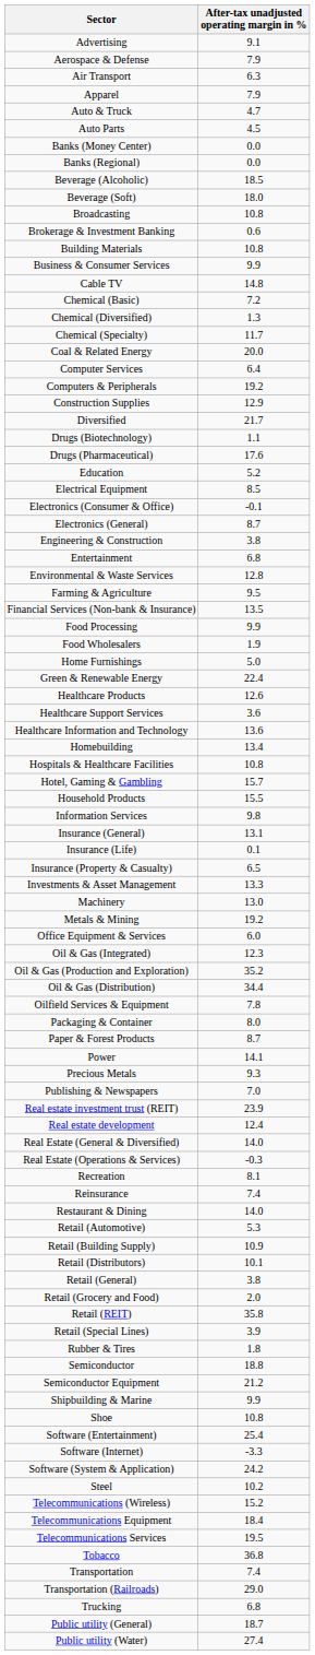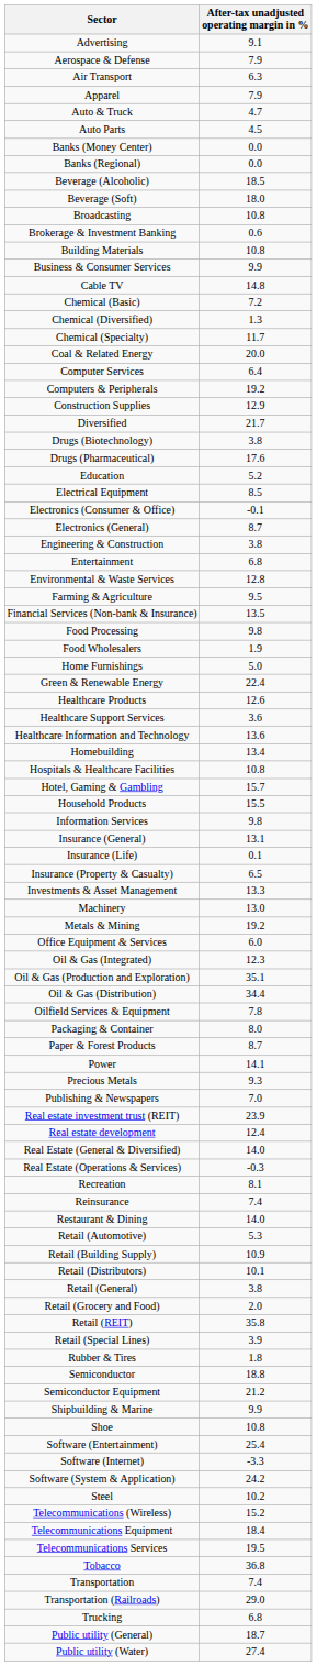Drugs (Biotechnology) | After-tax unadjusted operating margin in %: 1.1 -> 3.8
Food Processing | After-tax unadjusted operating margin in %: 9.9 -> 9.8
Oil & Gas (Production and Exploration) | After-tax unadjusted operating margin in %: 35.2 -> 35.1
